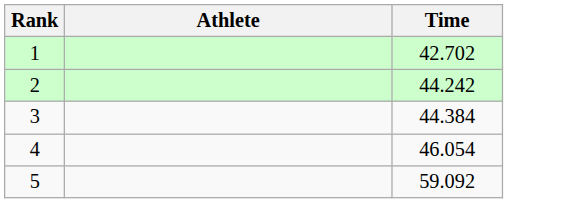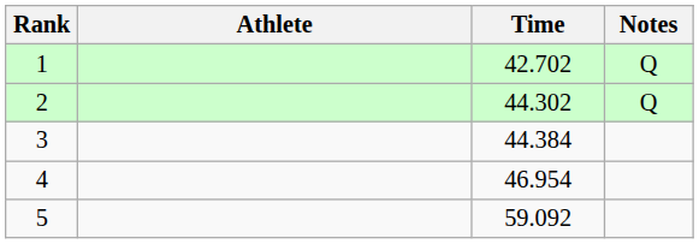+ column: Notes | Q | Q
2 | Time: 44.242 -> 44.302
4 | Time: 46.054 -> 46.954
